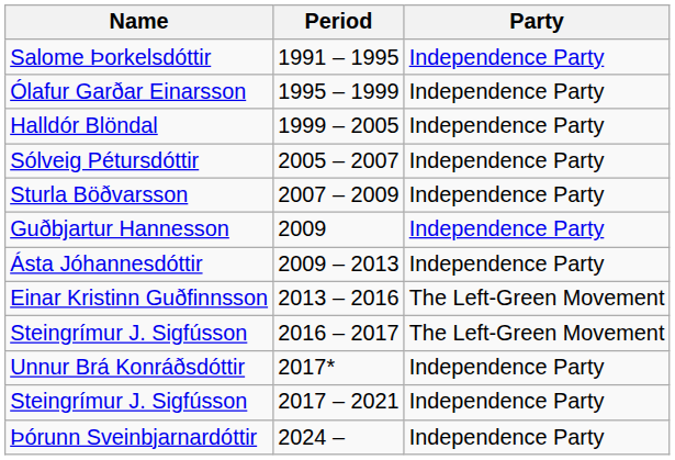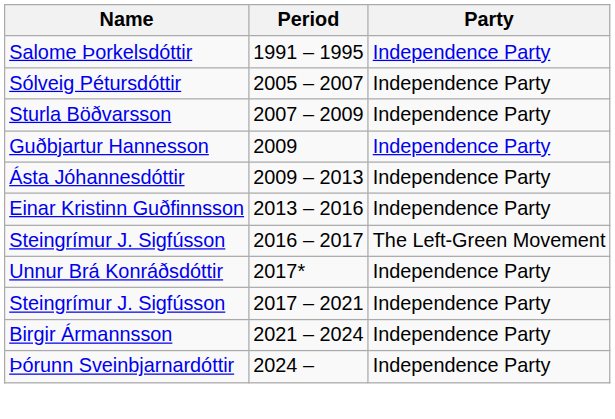- row: Ólafur Garðar Einarsson | 1995 – 1999 | Independence Party
- row: Halldór Blöndal | 1999 – 2005 | Independence Party
Einar Kristinn Guðfinnsson | Party: The Left-Green Movement -> Independence Party
+ row: Birgir Ármannsson | 2021 – 2024 | Independence Party
